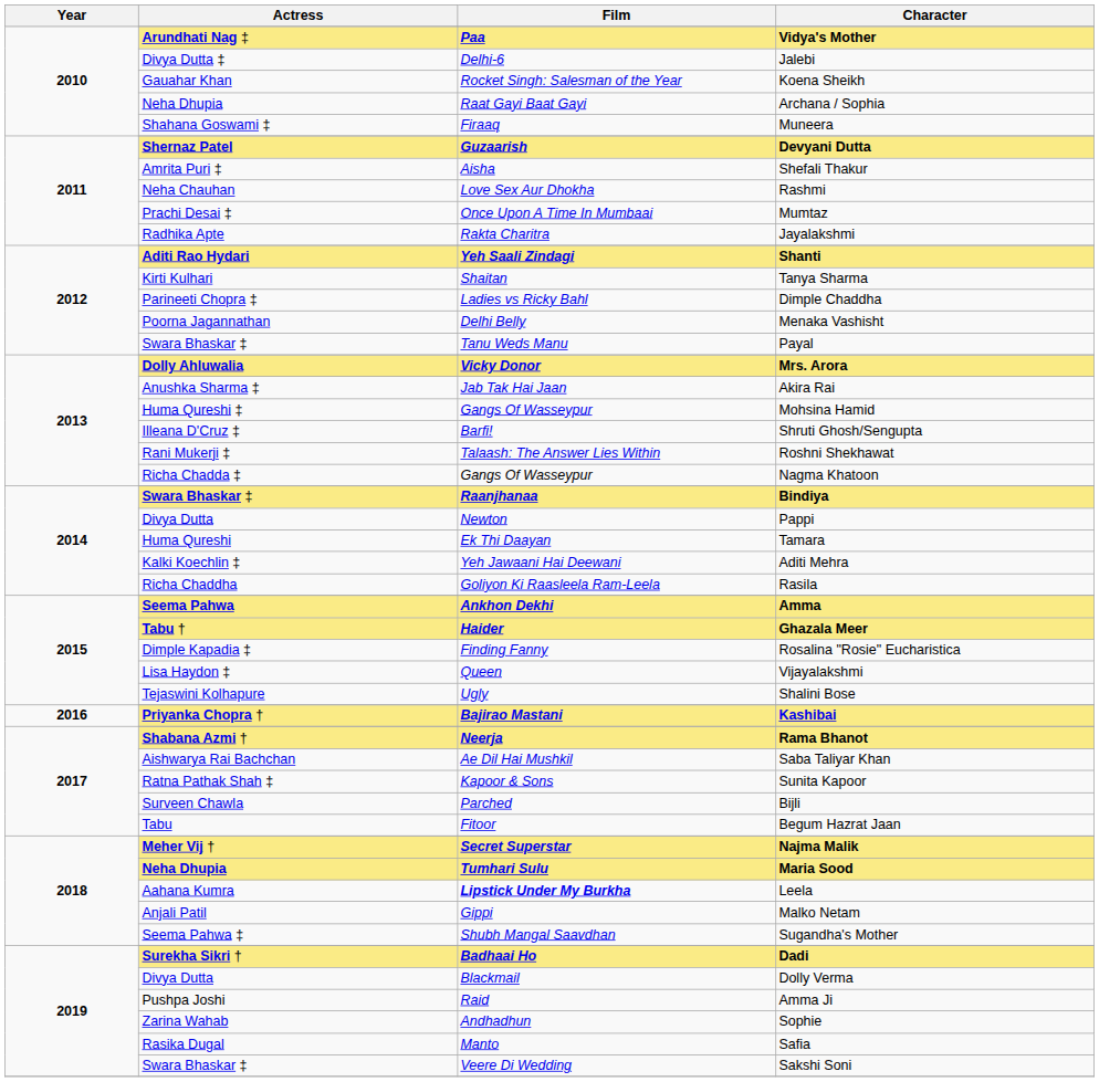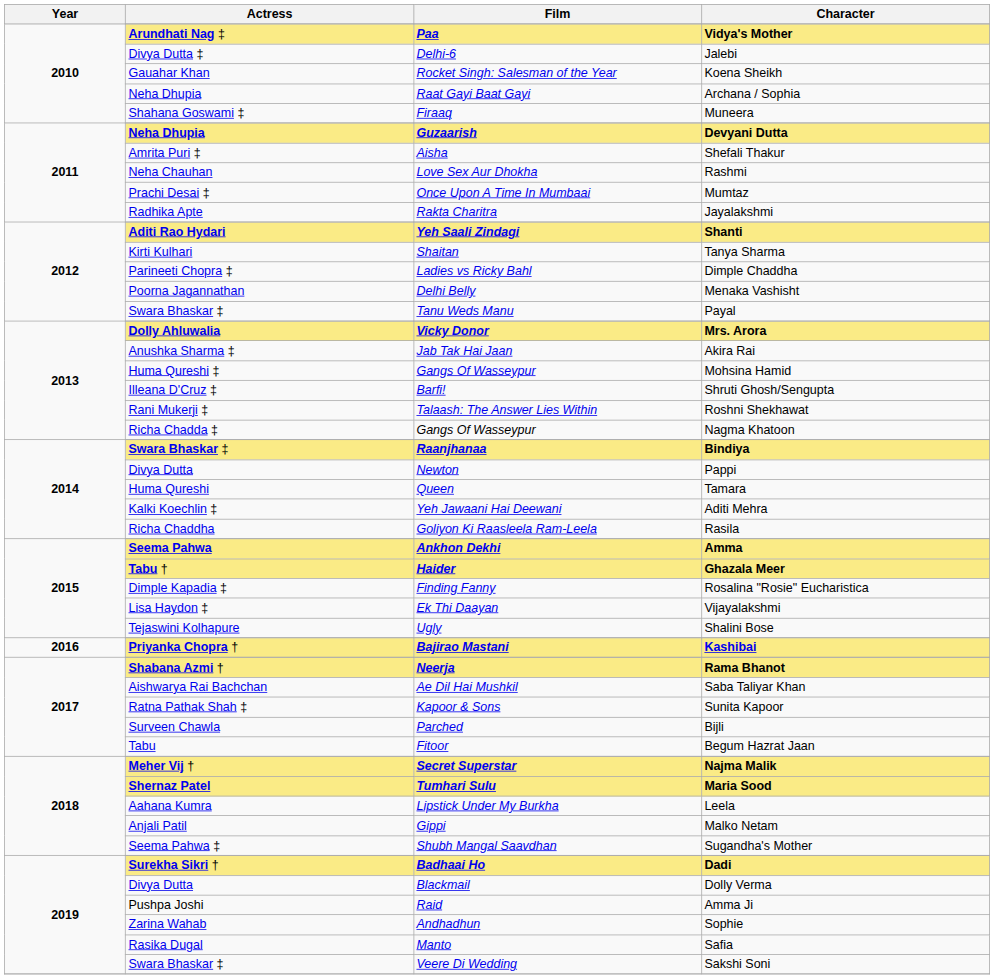Devyani Dutta | Actress: Shernaz Patel -> Neha Dhupia
Tamara | Film: Ek Thi Daayan -> Queen
Vijayalakshmi | Film: Queen -> Ek Thi Daayan
Maria Sood | Actress: Neha Dhupia -> Shernaz Patel
Leela | Film: bold -> normal
